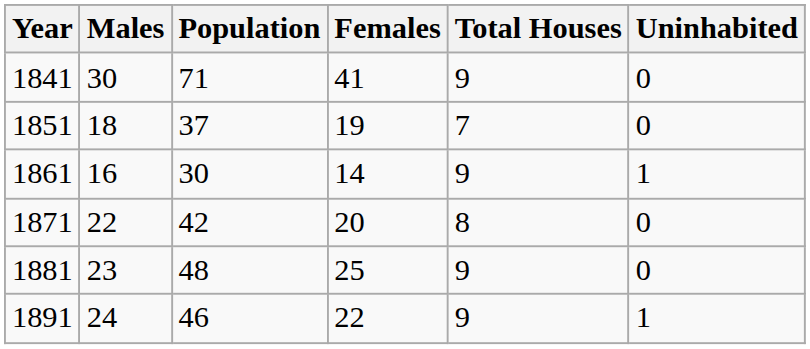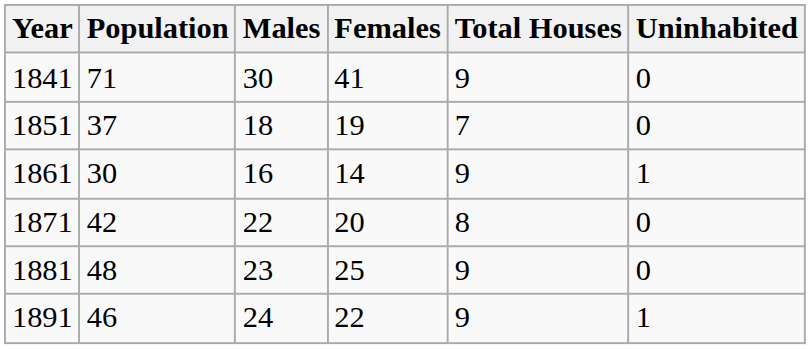columns swapped: Population <-> Males
